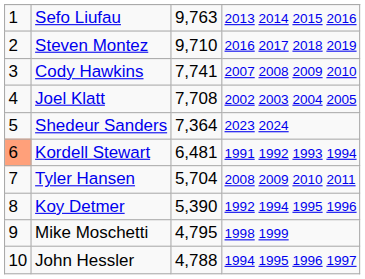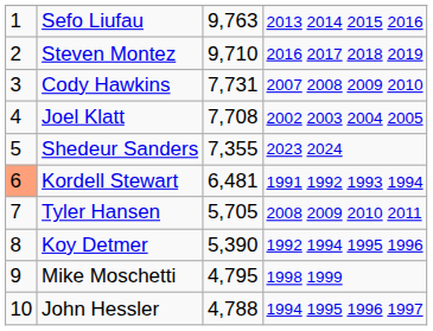Cody Hawkins | column 3: 7,741 -> 7,731
Shedeur Sanders | column 3: 7,364 -> 7,355
Tyler Hansen | column 3: 5,704 -> 5,705
